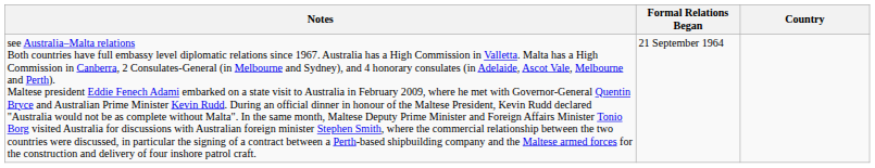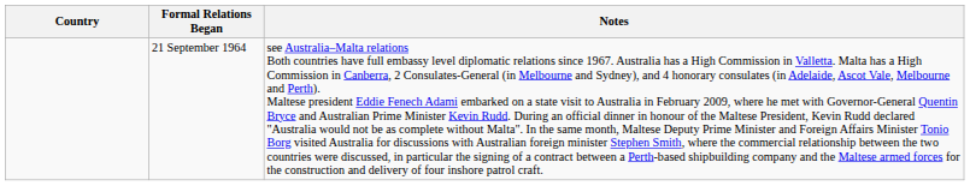columns swapped: Country <-> Notes
